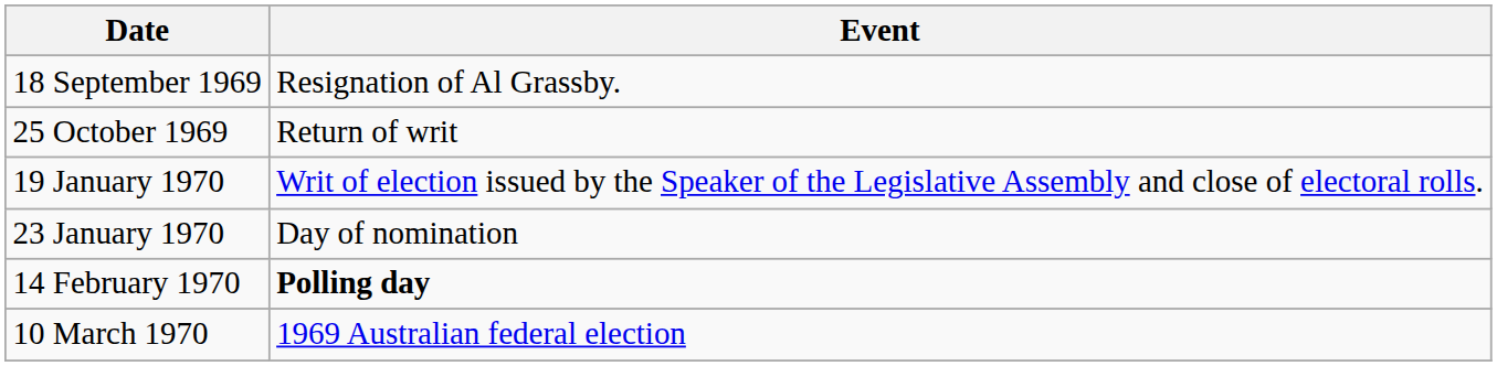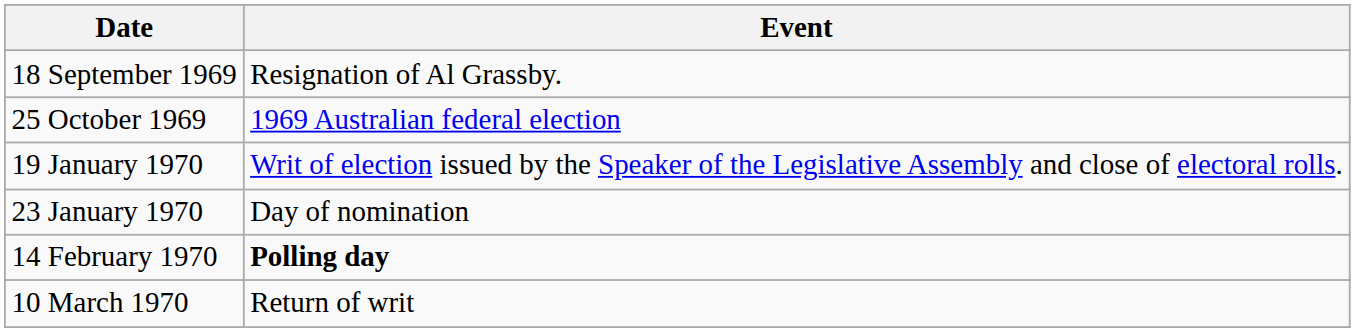25 October 1969 | Event: Return of writ -> 1969 Australian federal election
10 March 1970 | Event: 1969 Australian federal election -> Return of writ
